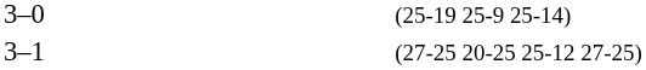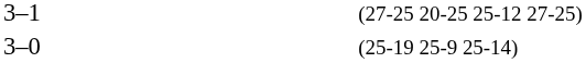rows swapped: 3–0 <-> 3–1
